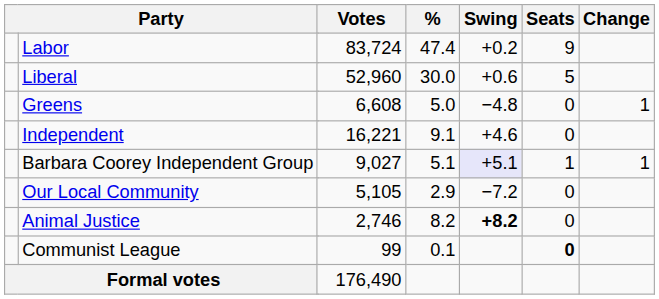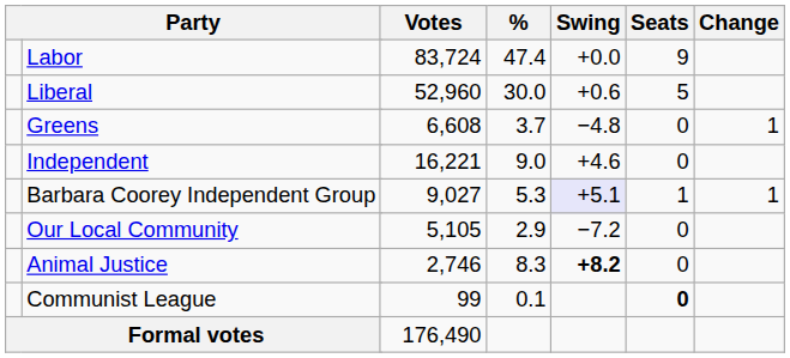Labor | Swing: +0.2 -> +0.0
Greens | %: 5.0 -> 3.7
Independent | %: 9.1 -> 9.0
Barbara Coorey Independent Group | %: 5.1 -> 5.3
Animal Justice | %: 8.2 -> 8.3
